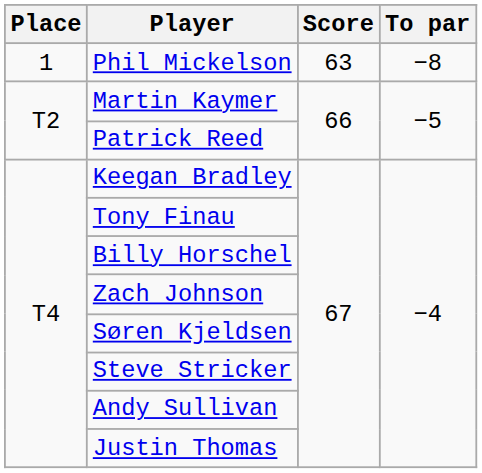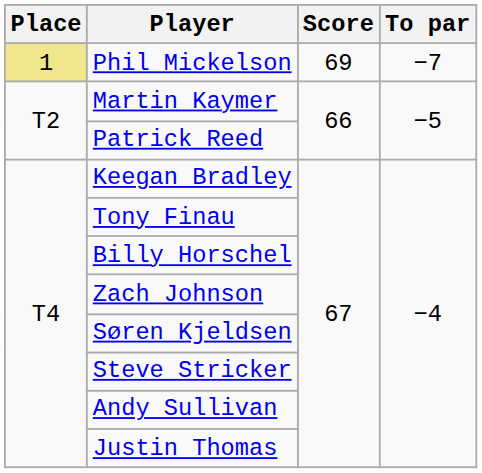Phil Mickelson | Place: no background -> khaki background
Phil Mickelson | Score: 63 -> 69
Phil Mickelson | To par: −8 -> −7
